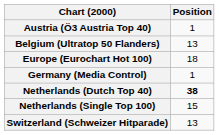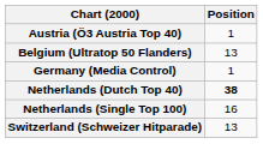- row: Europe (Eurochart Hot 100) | 18
Netherlands (Single Top 100) | Position: 15 -> 16
